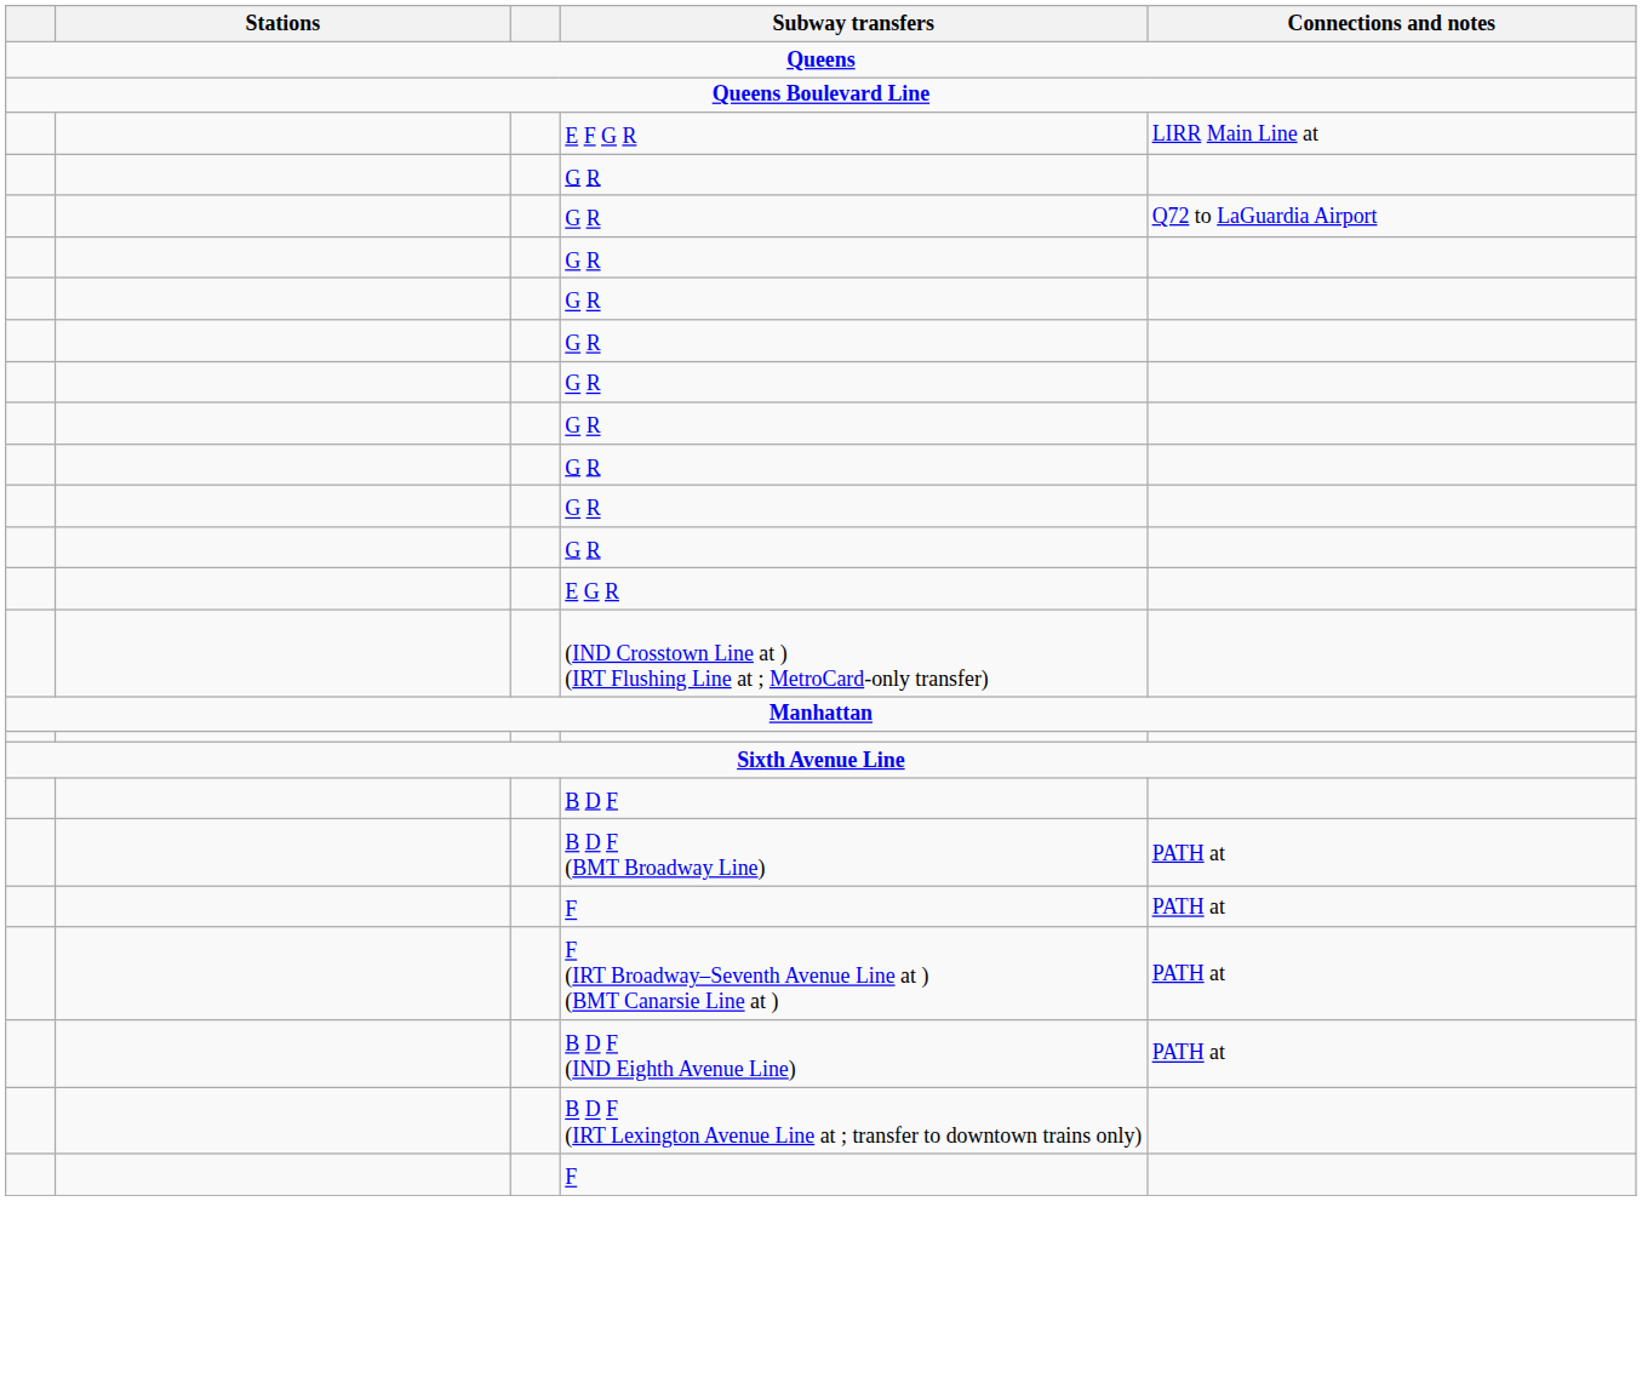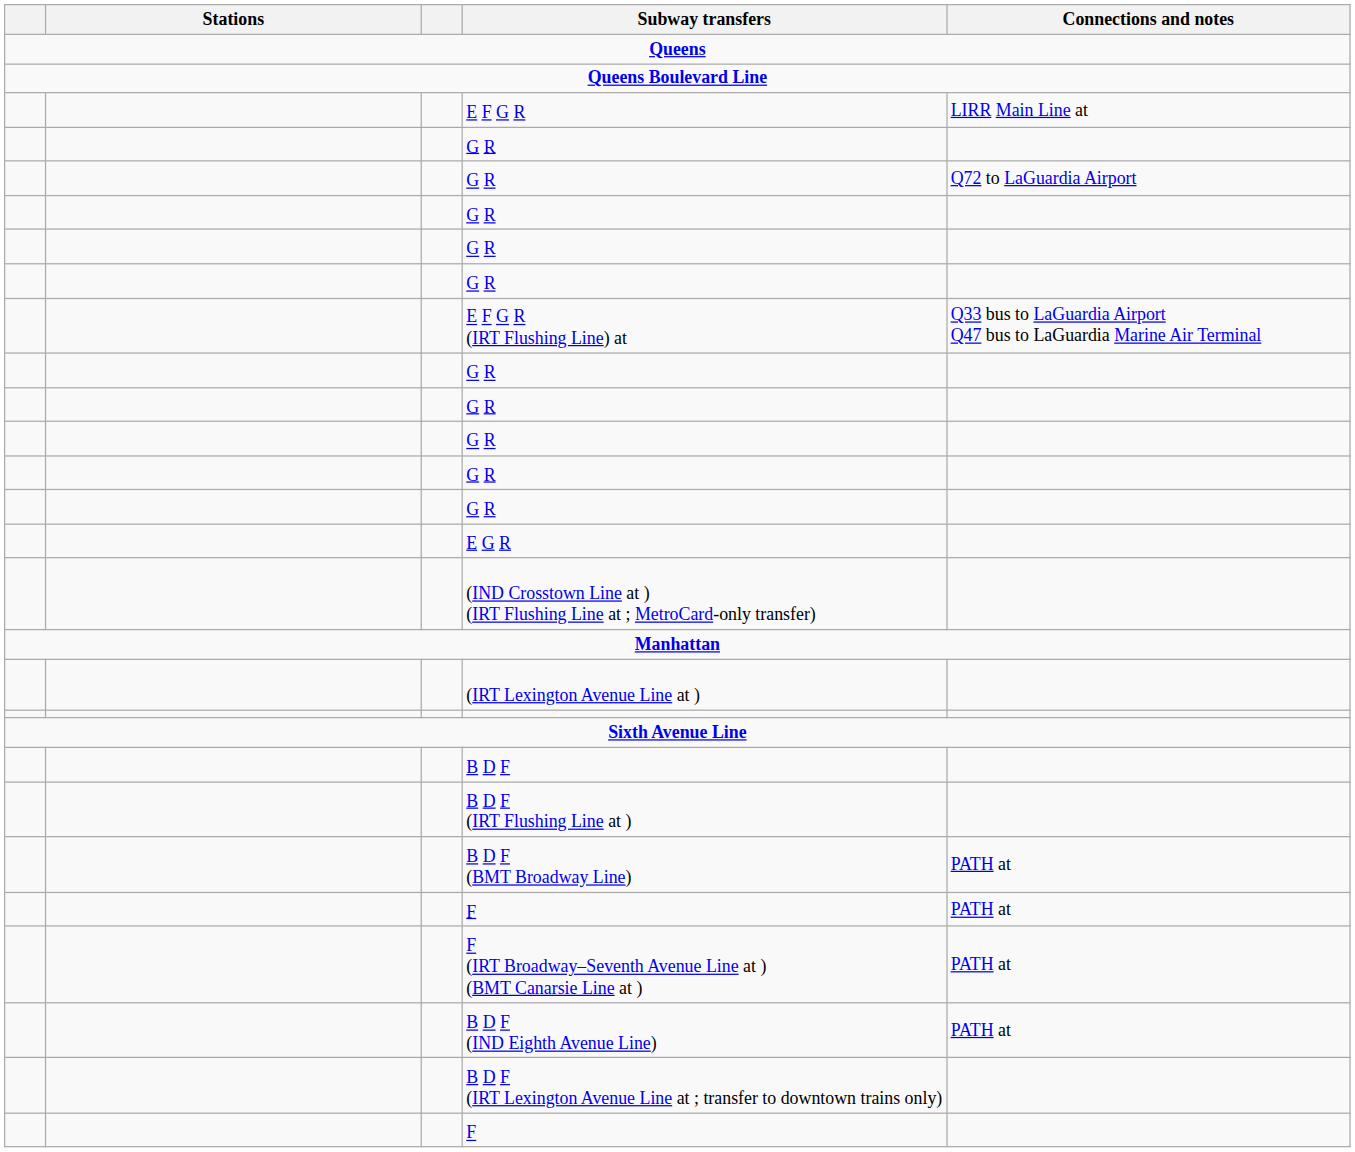+ row: E F G R (IRT Flushing Line) at | Q33 bus to LaGuardia Airport Q47 bus to LaGuardia Marine Air Terminal
+ row: (IRT Lexington Avenue Line at )
+ row: B D F (IRT Flushing Line at )
